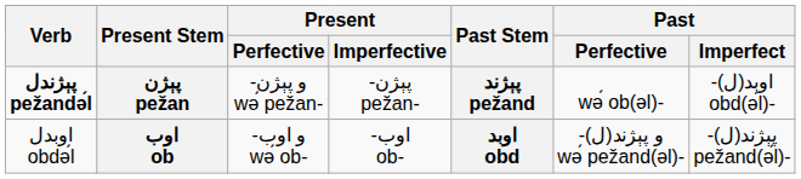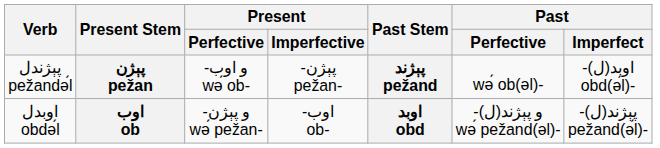پېژن pežan | Verb: bold -> normal
پېژن pežan | Present / Perfective: -و پېژن wә́ pežan- -> -و اوب wә́ ob-
اوب ob | Present / Perfective: -و اوب wә́ ob- -> -و پېژن wә́ pežan-
